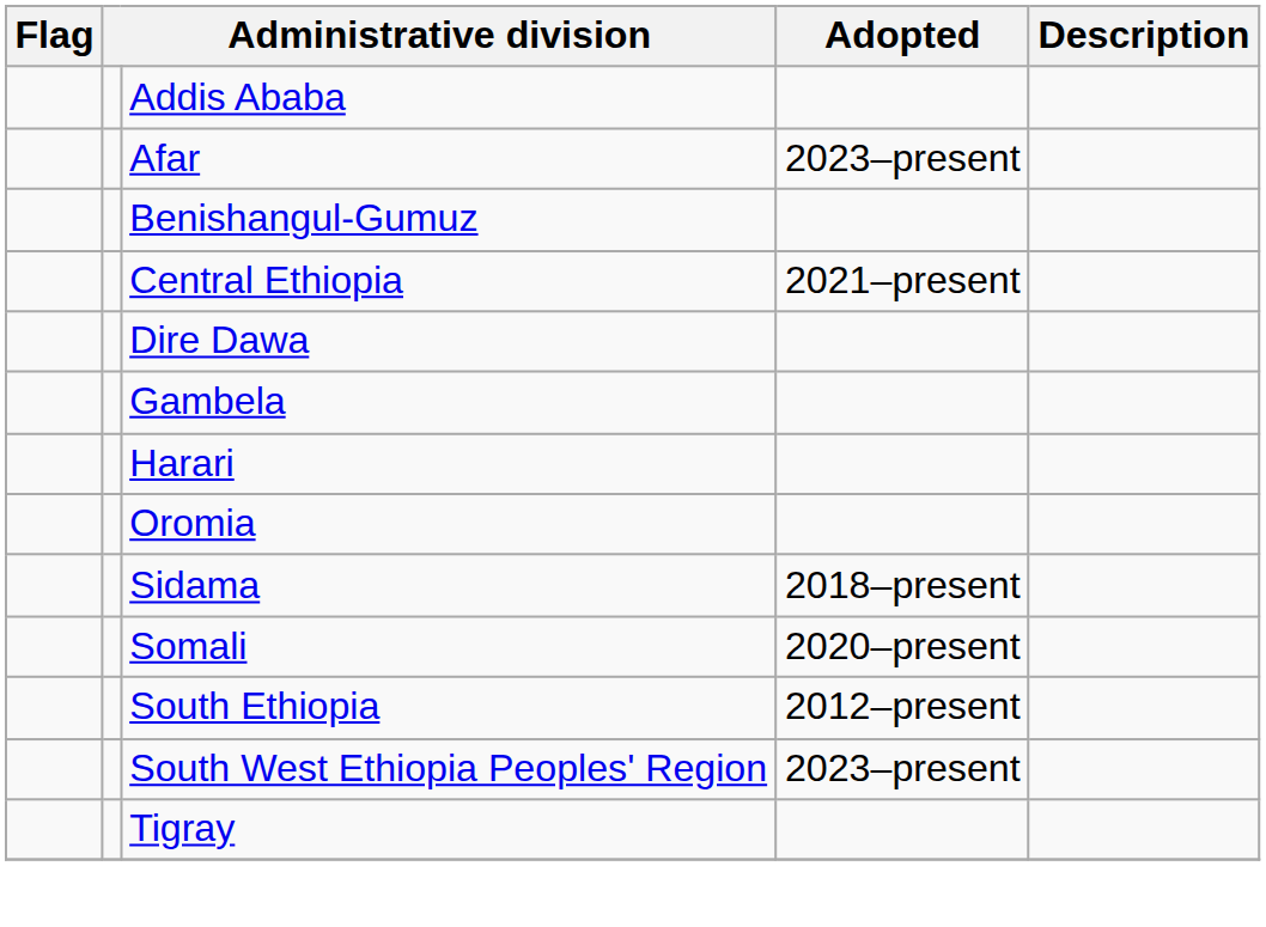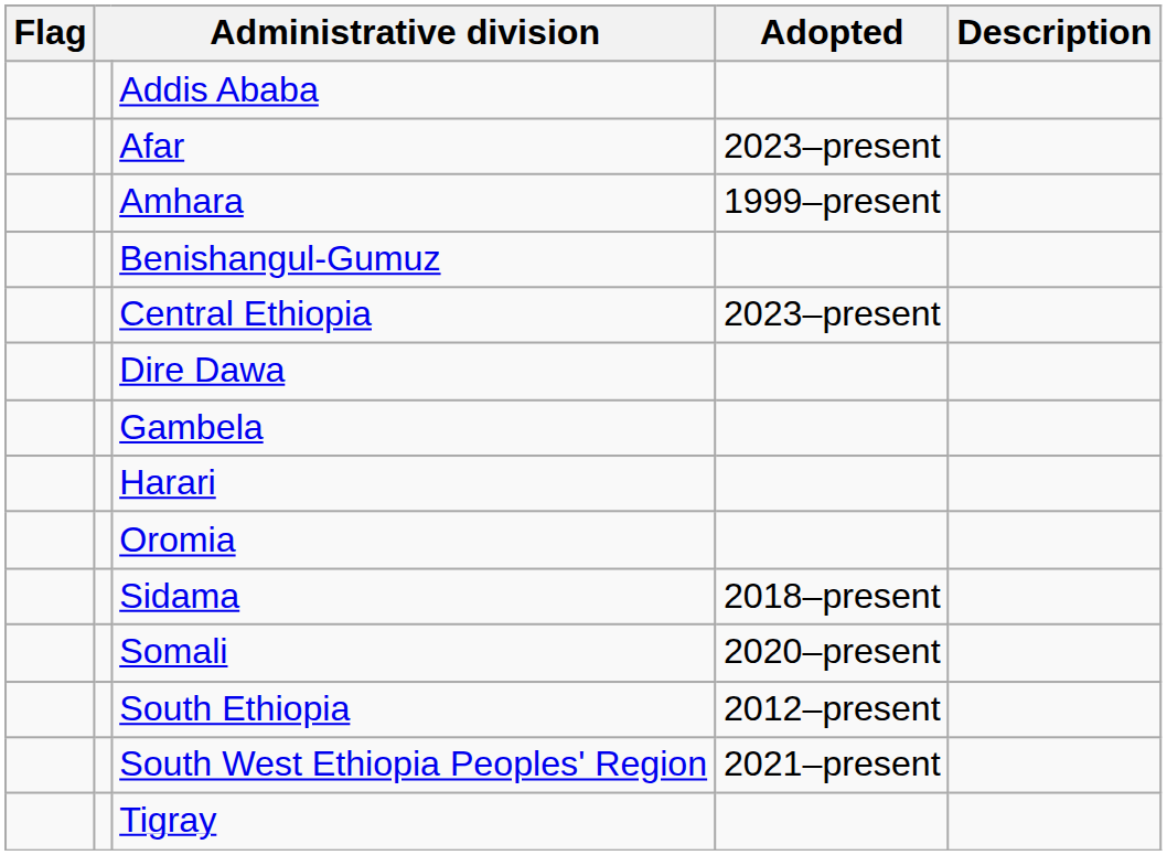+ row: Amhara | 1999–present
Central Ethiopia | Adopted: 2021–present -> 2023–present
South West Ethiopia Peoples' Region | Adopted: 2023–present -> 2021–present
